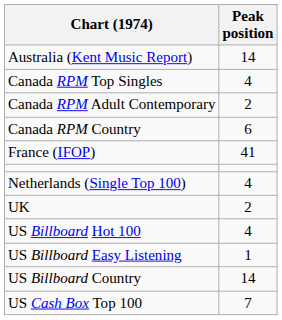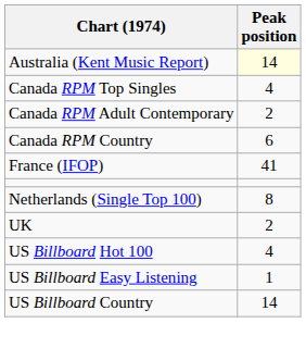Australia (Kent Music Report) | Peak position: no background -> lightyellow background
Netherlands (Single Top 100) | Peak position: 4 -> 8
- row: US Cash Box Top 100 | 7
